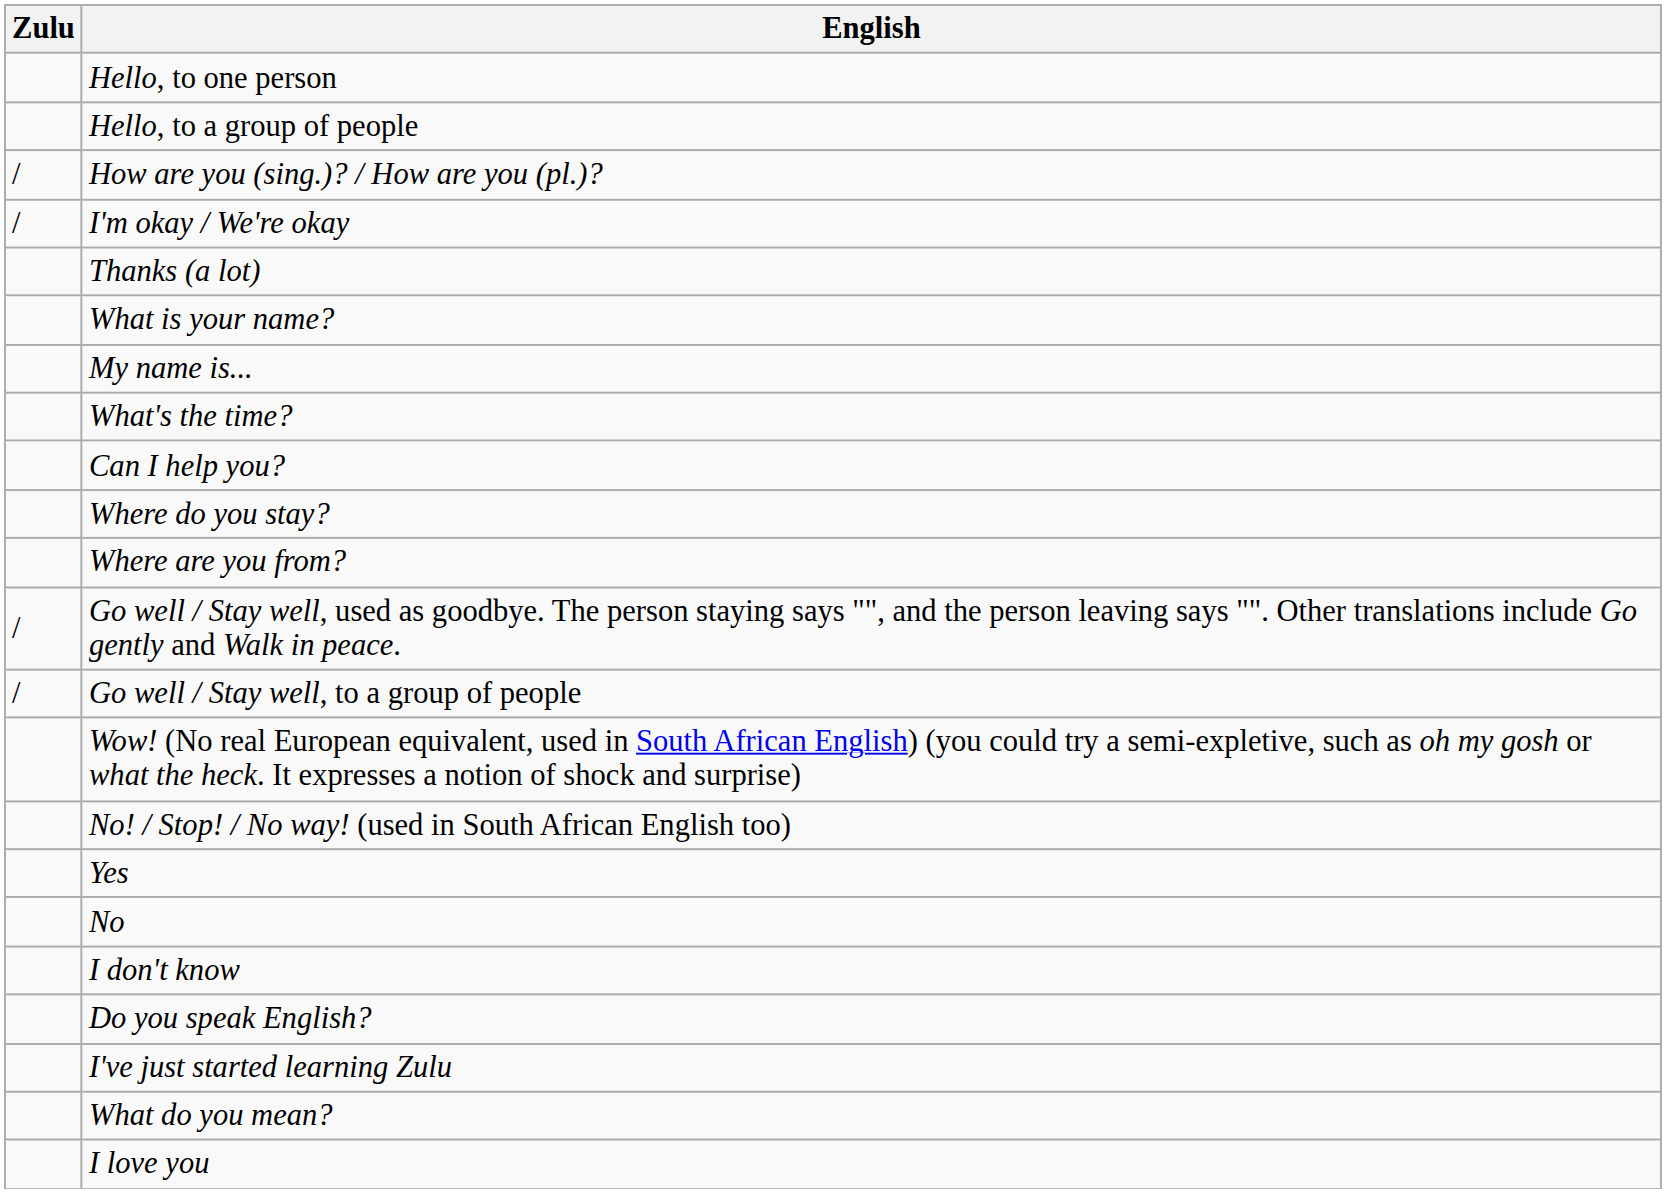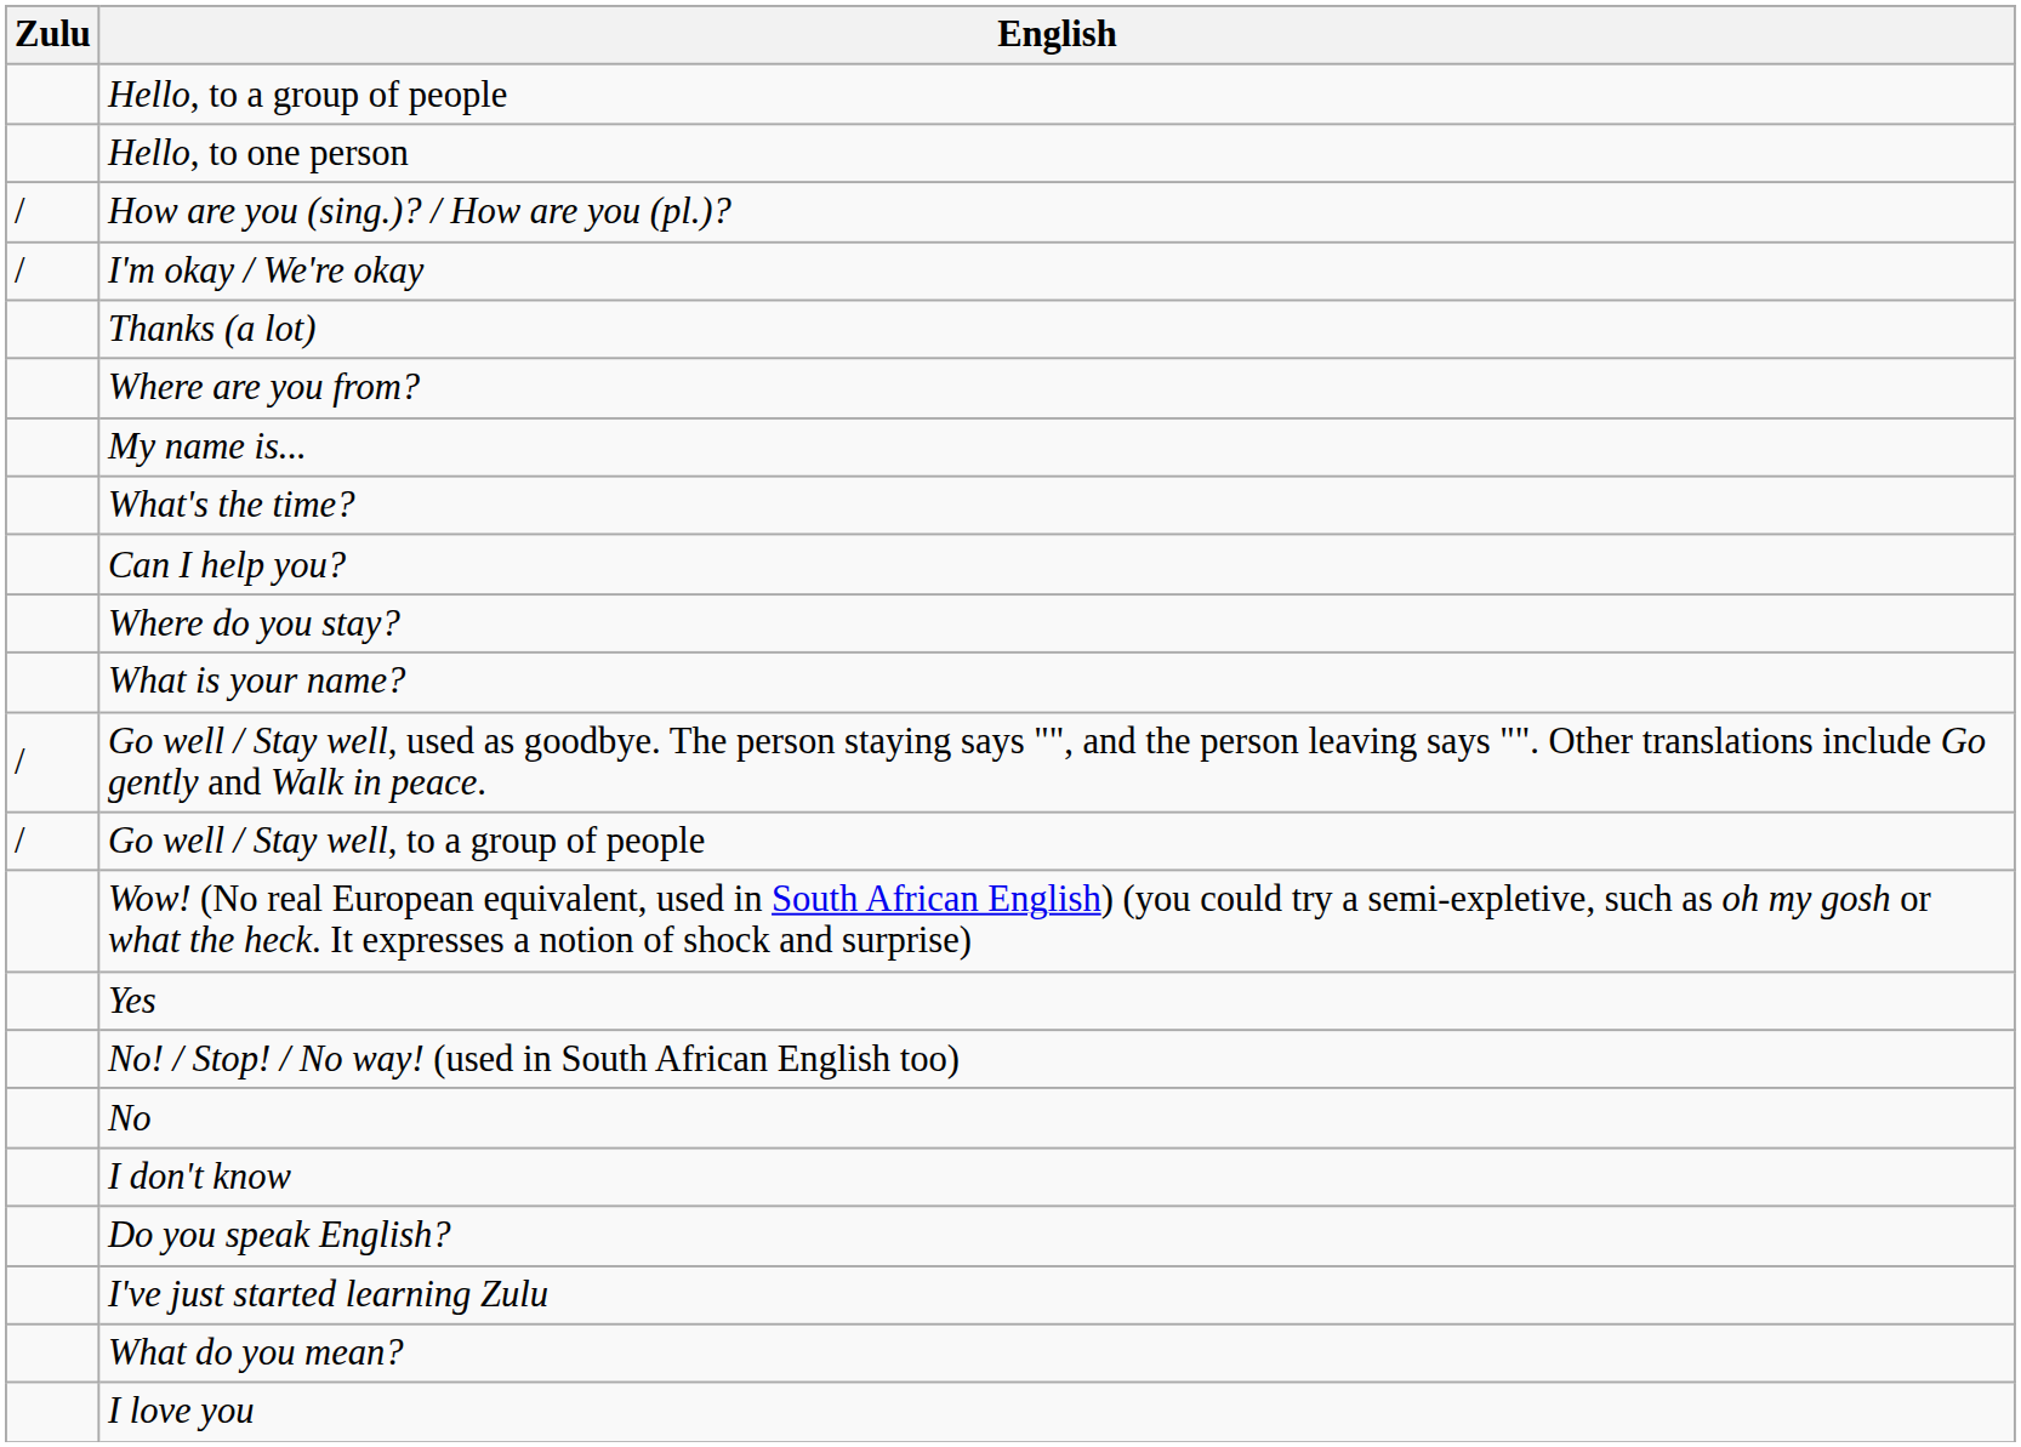rows swapped: Hello, to one person <-> Hello, to a group of people
rows swapped: What is your name? <-> Where are you from?
rows swapped: No! / Stop! / No way! (used in South African English too) <-> Yes
